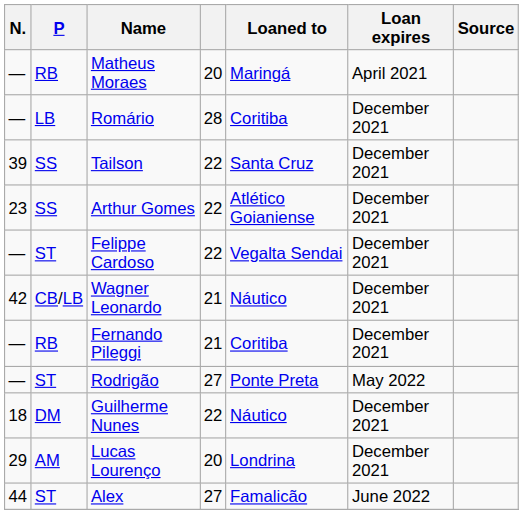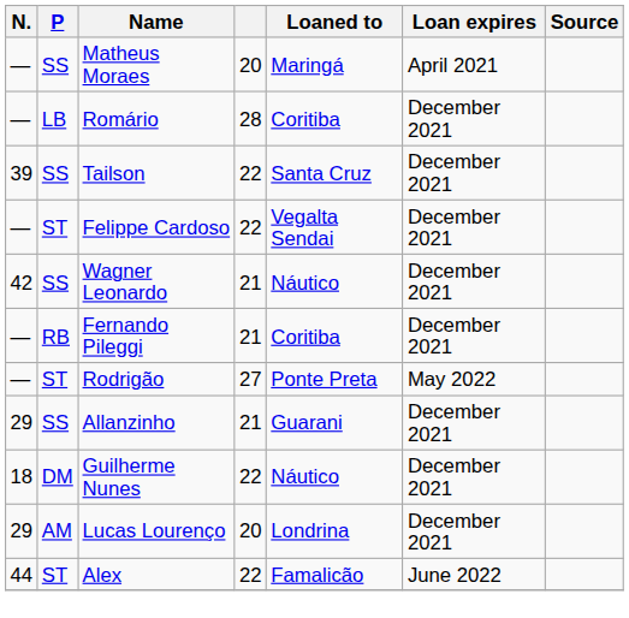Matheus Moraes | P: RB -> SS
- row: 23 | SS | Arthur Gomes | 22 | Atlético Goianiense | December 2021
Wagner Leonardo | P: CB/LB -> SS
+ row: 29 | SS | Allanzinho | 21 | Guarani | December 2021
Alex | column 4: 27 -> 22
